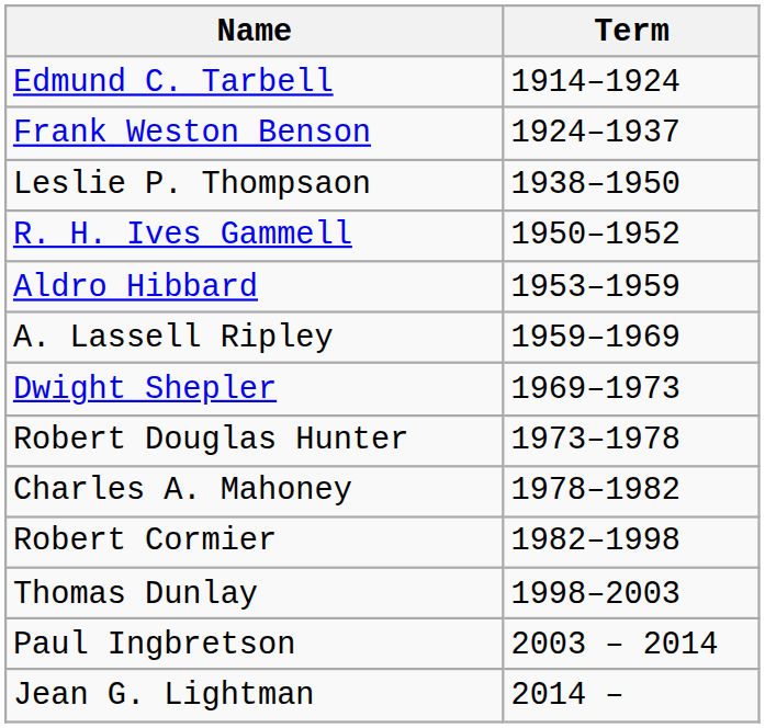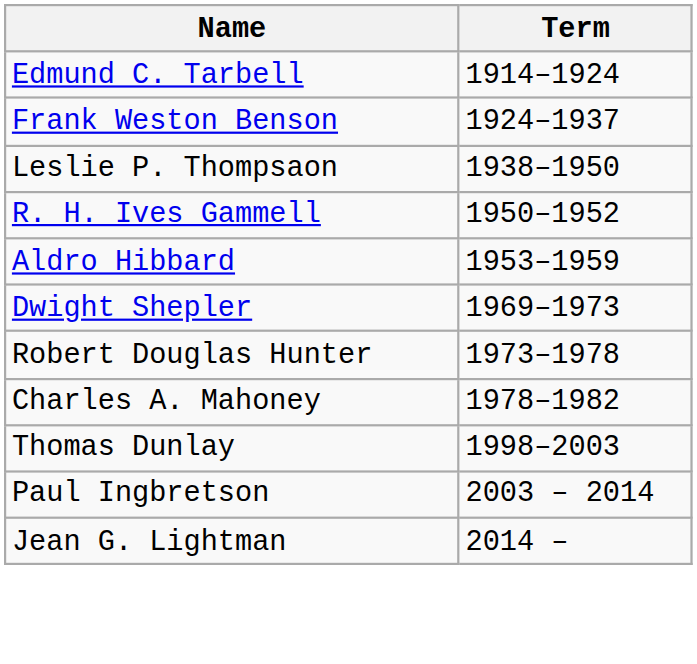- row: A. Lassell Ripley | 1959–1969
- row: Robert Cormier | 1982–1998
